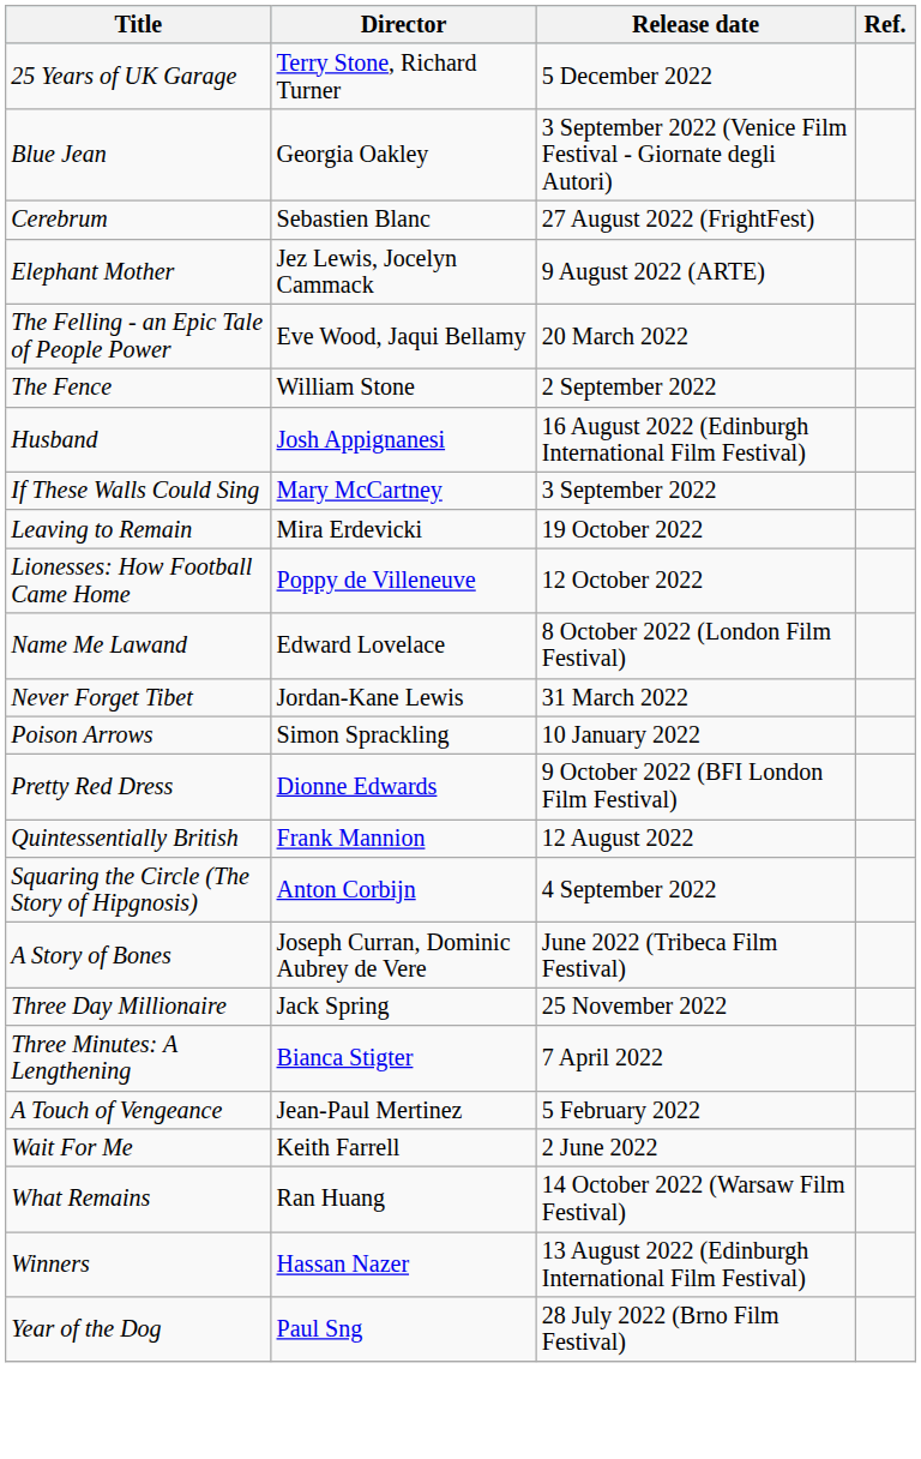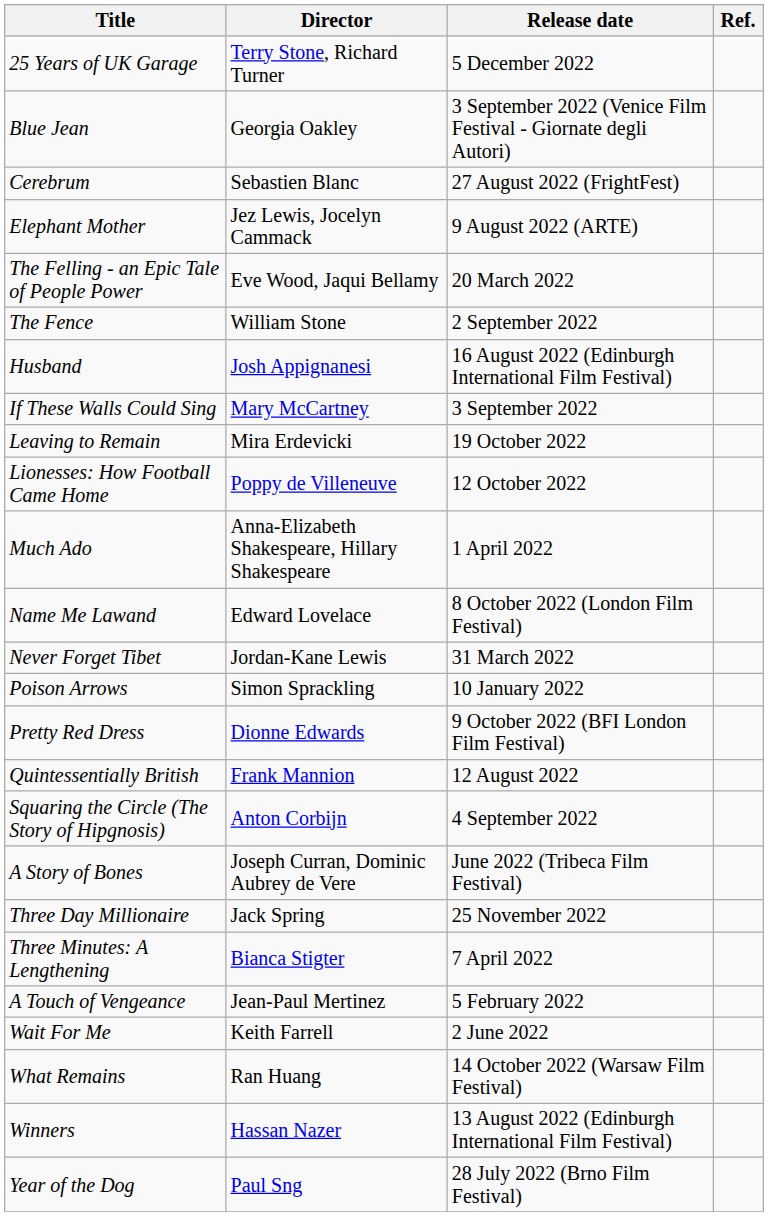+ row: Much Ado | Anna-Elizabeth Shakespeare, Hillary Shakespeare | 1 April 2022
